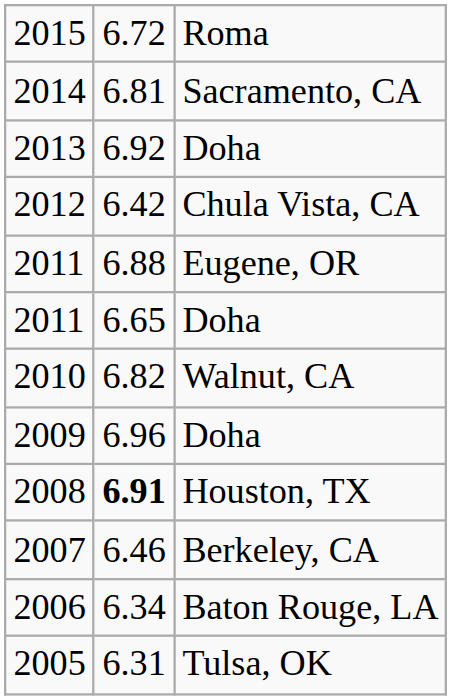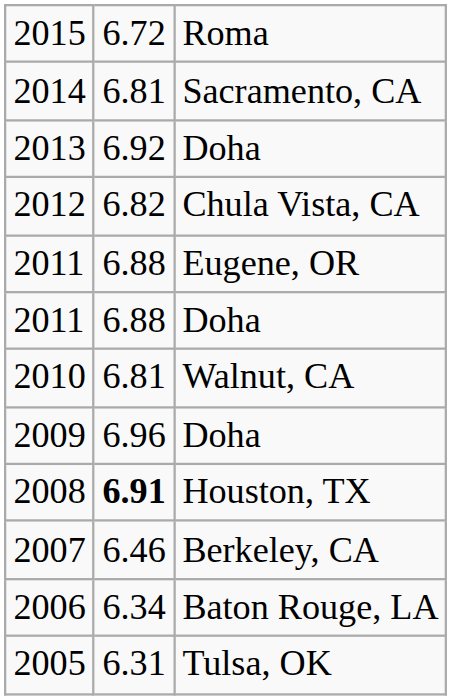2012 | column 2: 6.42 -> 6.82
2011 / Doha | column 2: 6.65 -> 6.88
2010 | column 2: 6.82 -> 6.81
